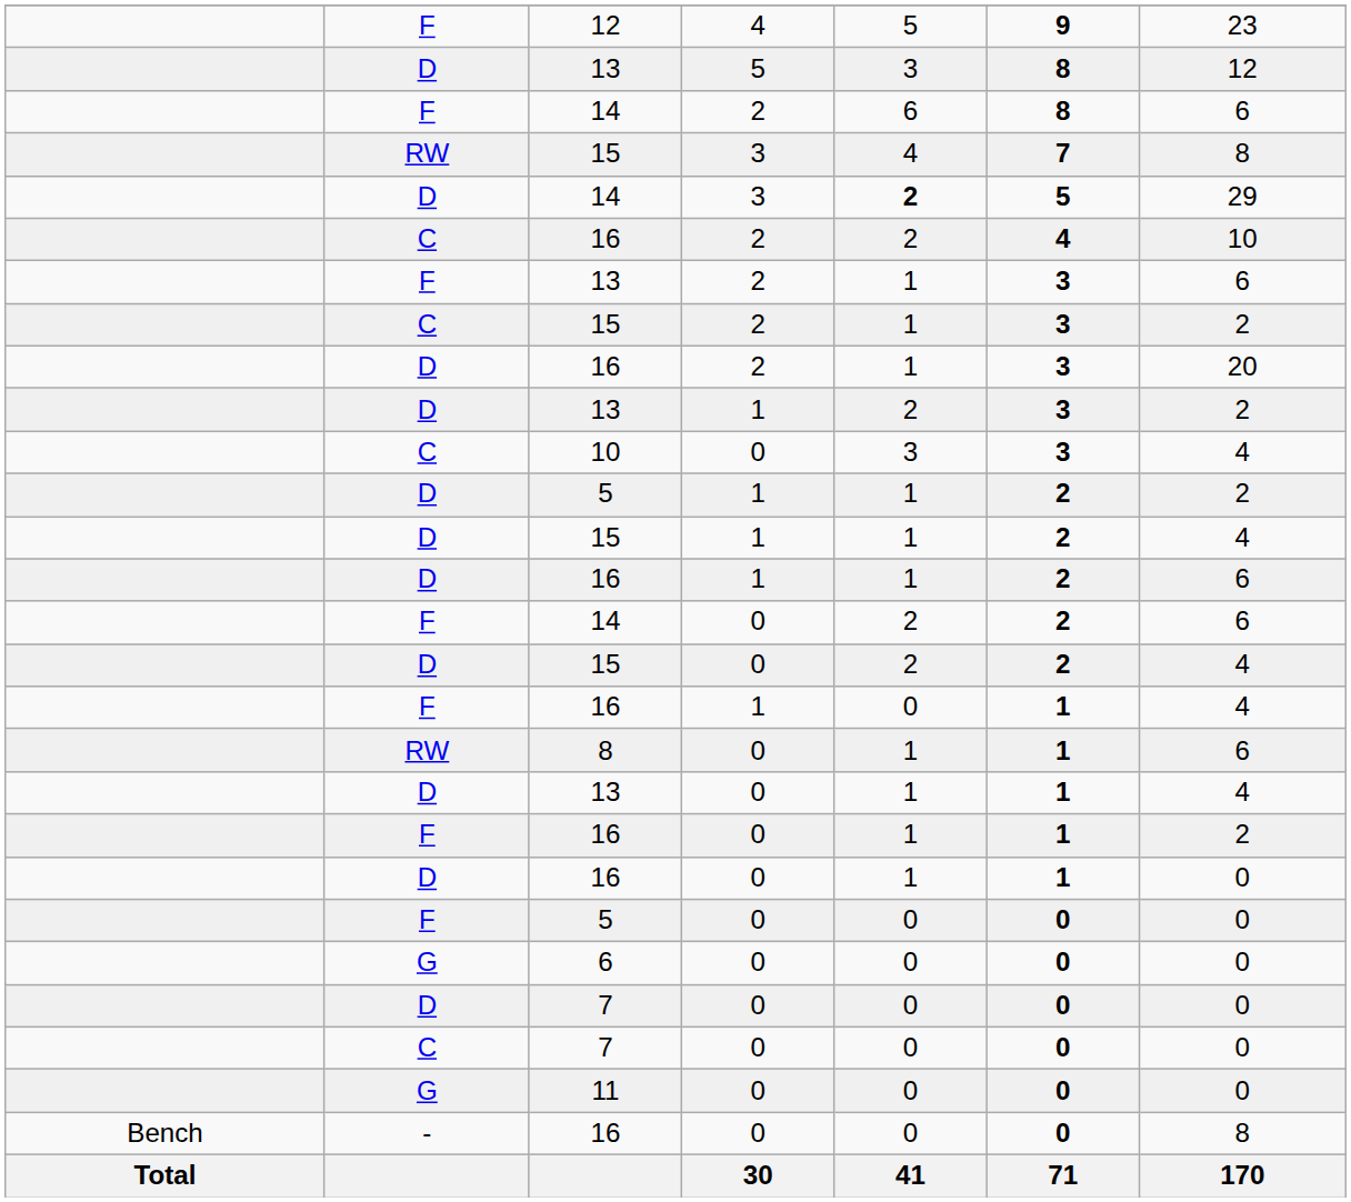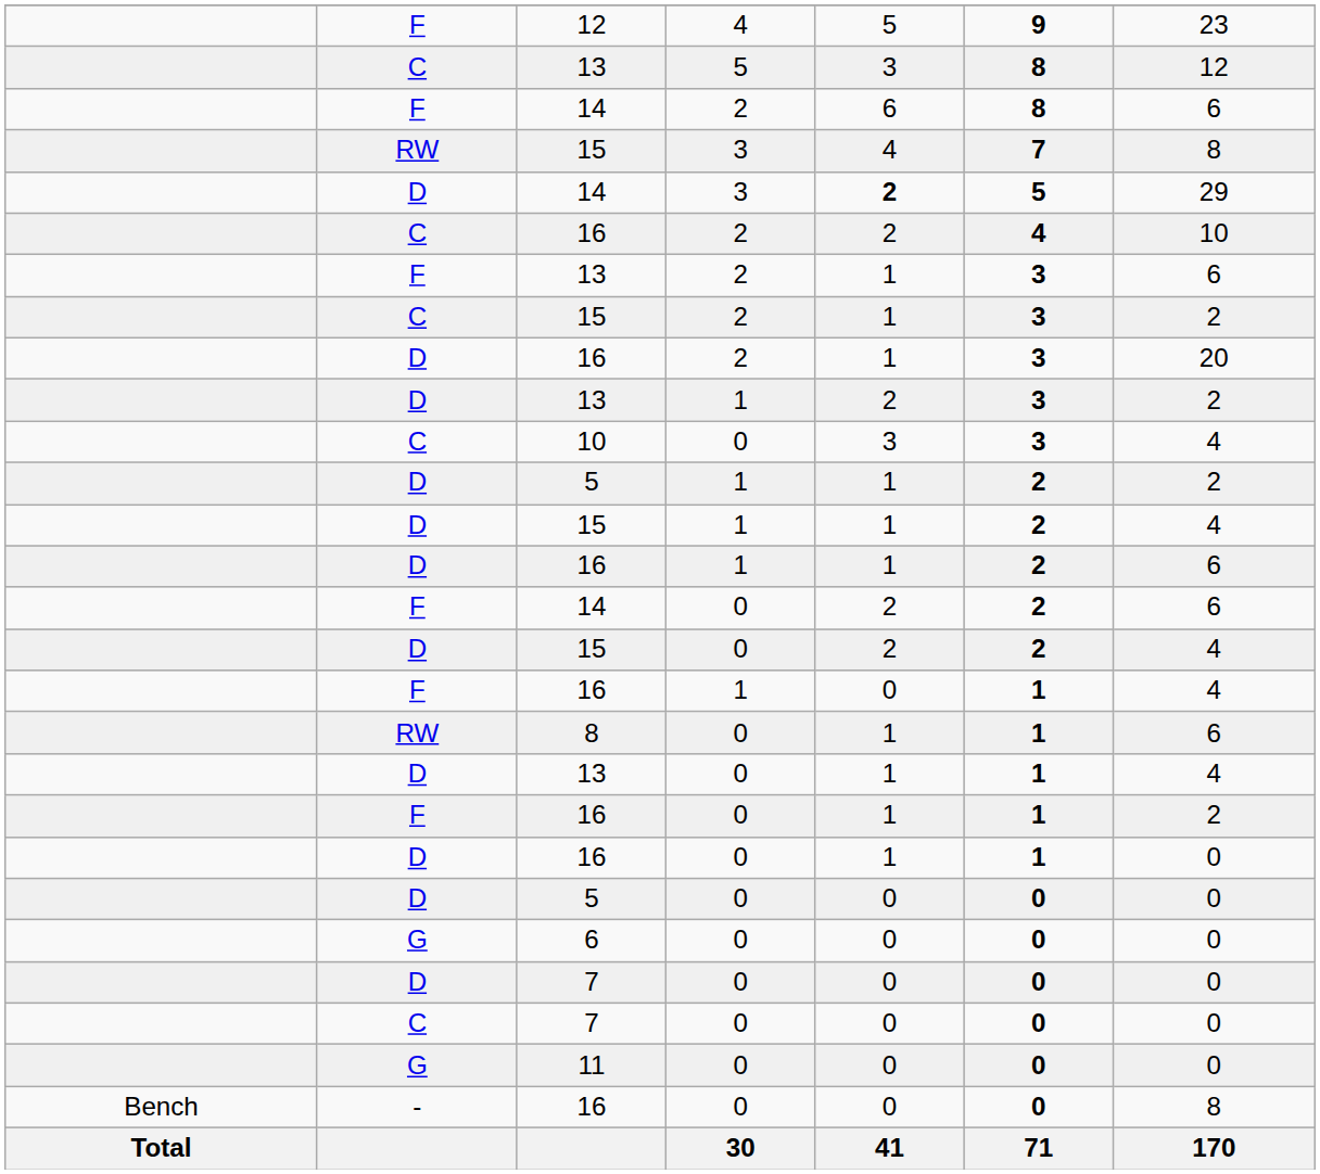13 / 5 | column 2: D -> C
5 / 0 | column 2: F -> D
